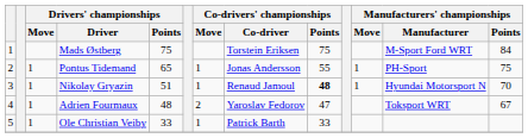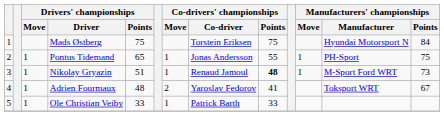Mads Østberg | Manufacturers' championships / Manufacturer: M-Sport Ford WRT -> Hyundai Motorsport N
Nikolay Gryazin | Manufacturers' championships / Manufacturer: Hyundai Motorsport N -> M-Sport Ford WRT
Nikolay Gryazin | Manufacturers' championships / Points: 70 -> 73
Adrien Fourmaux | Co-drivers' championships / Points: 47 -> 41
